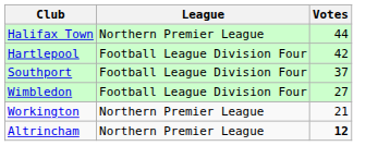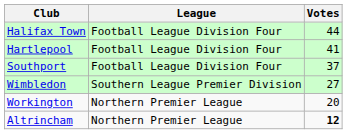Halifax Town | League: Northern Premier League -> Football League Division Four
Hartlepool | Votes: 42 -> 41
Wimbledon | League: Football League Division Four -> Southern League Premier Division
Workington | Votes: 21 -> 20
